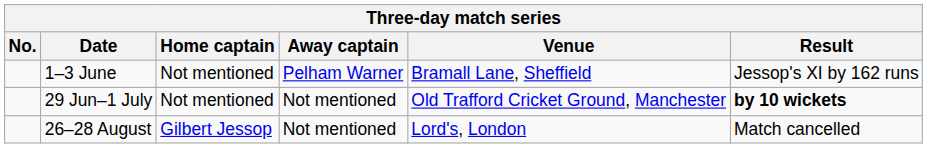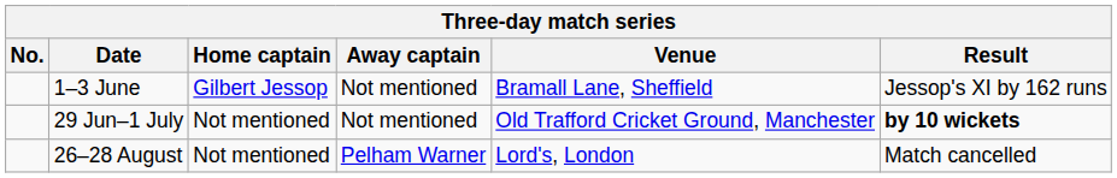1–3 June | Home captain: Not mentioned -> Gilbert Jessop
1–3 June | Away captain: Pelham Warner -> Not mentioned
26–28 August | Home captain: Gilbert Jessop -> Not mentioned
26–28 August | Away captain: Not mentioned -> Pelham Warner
